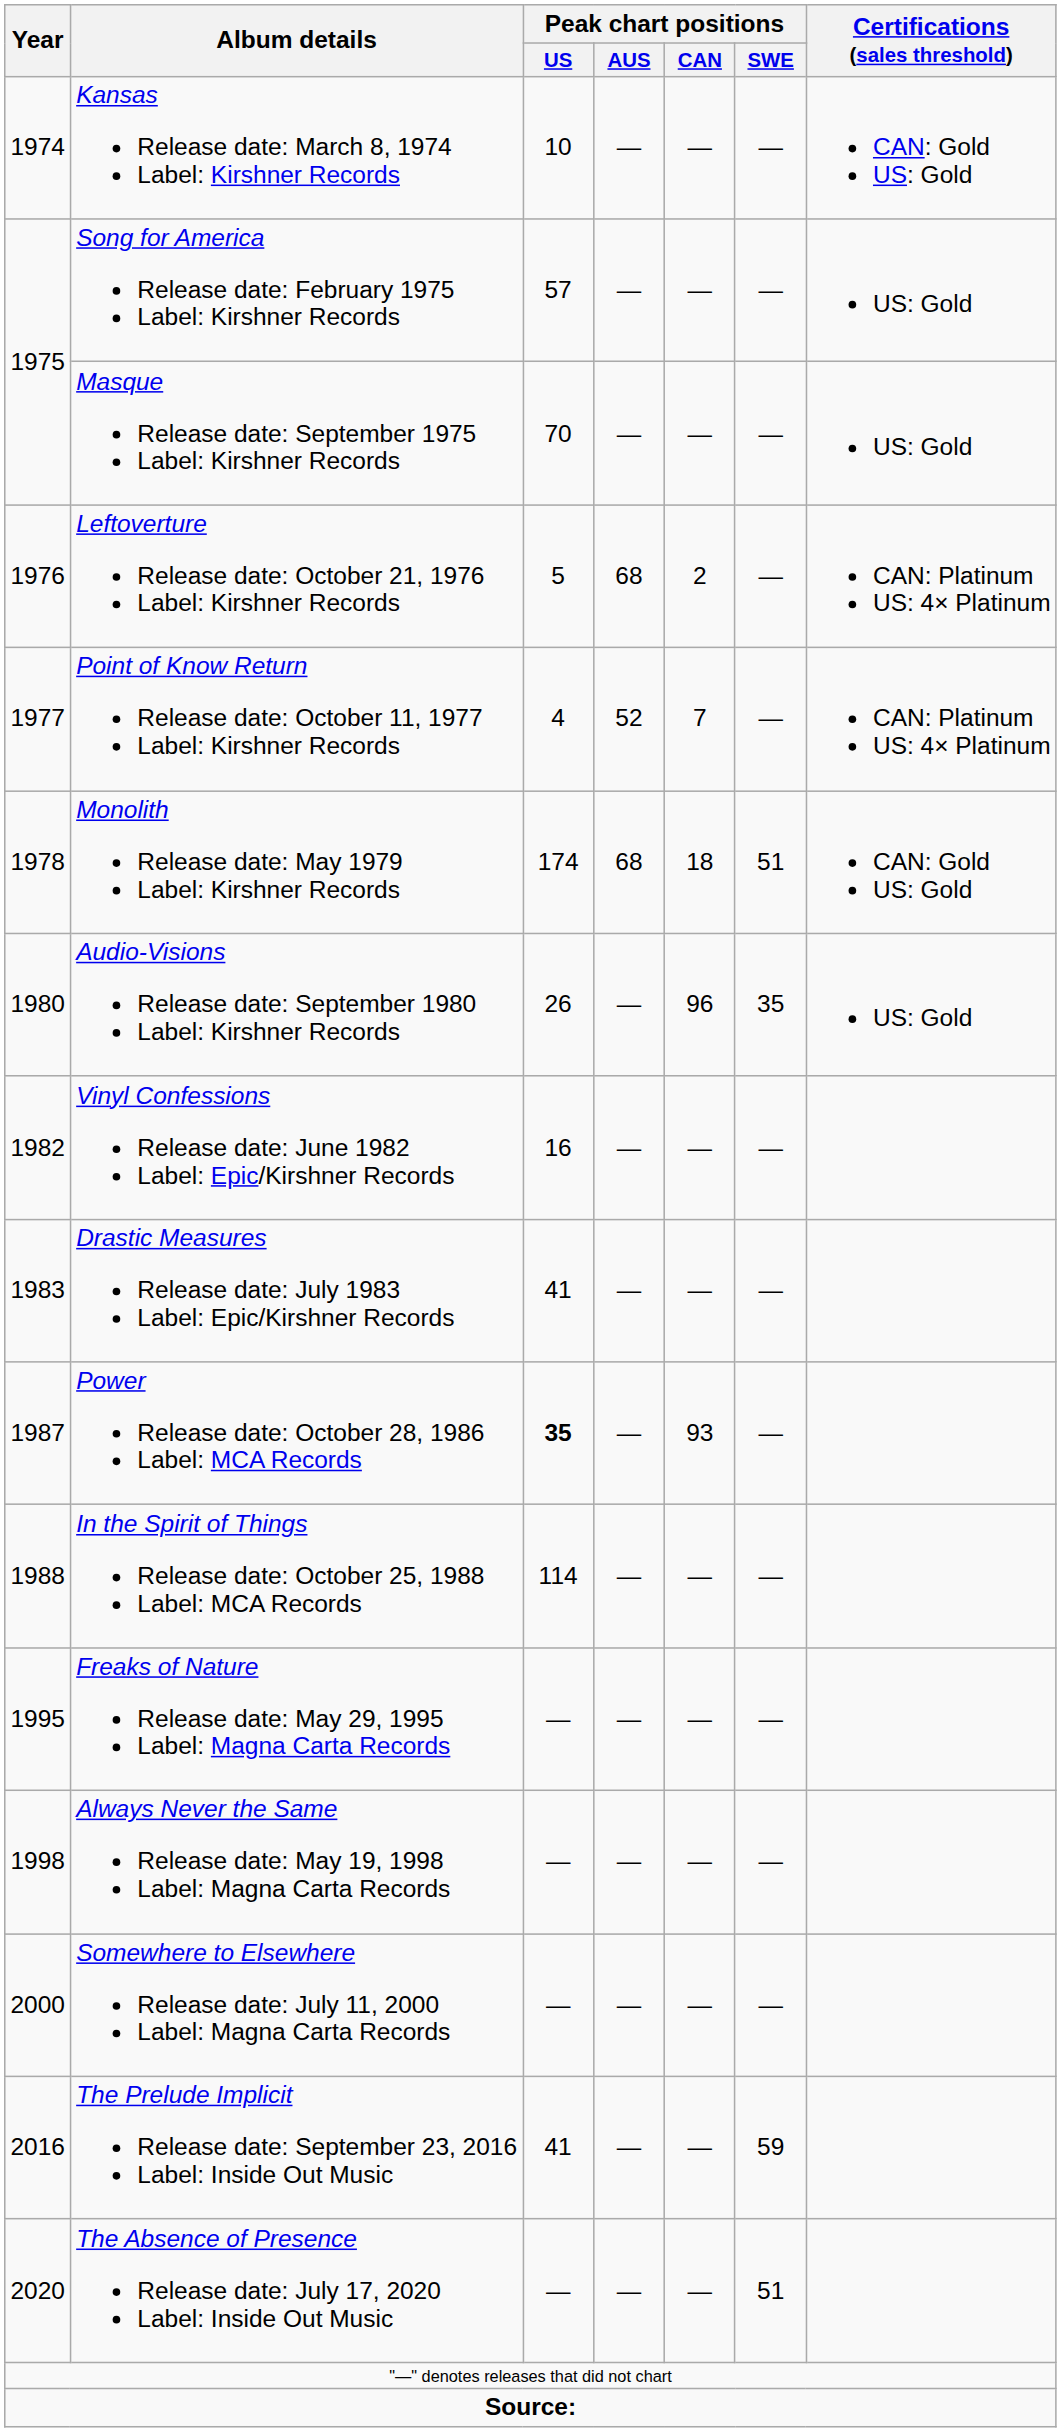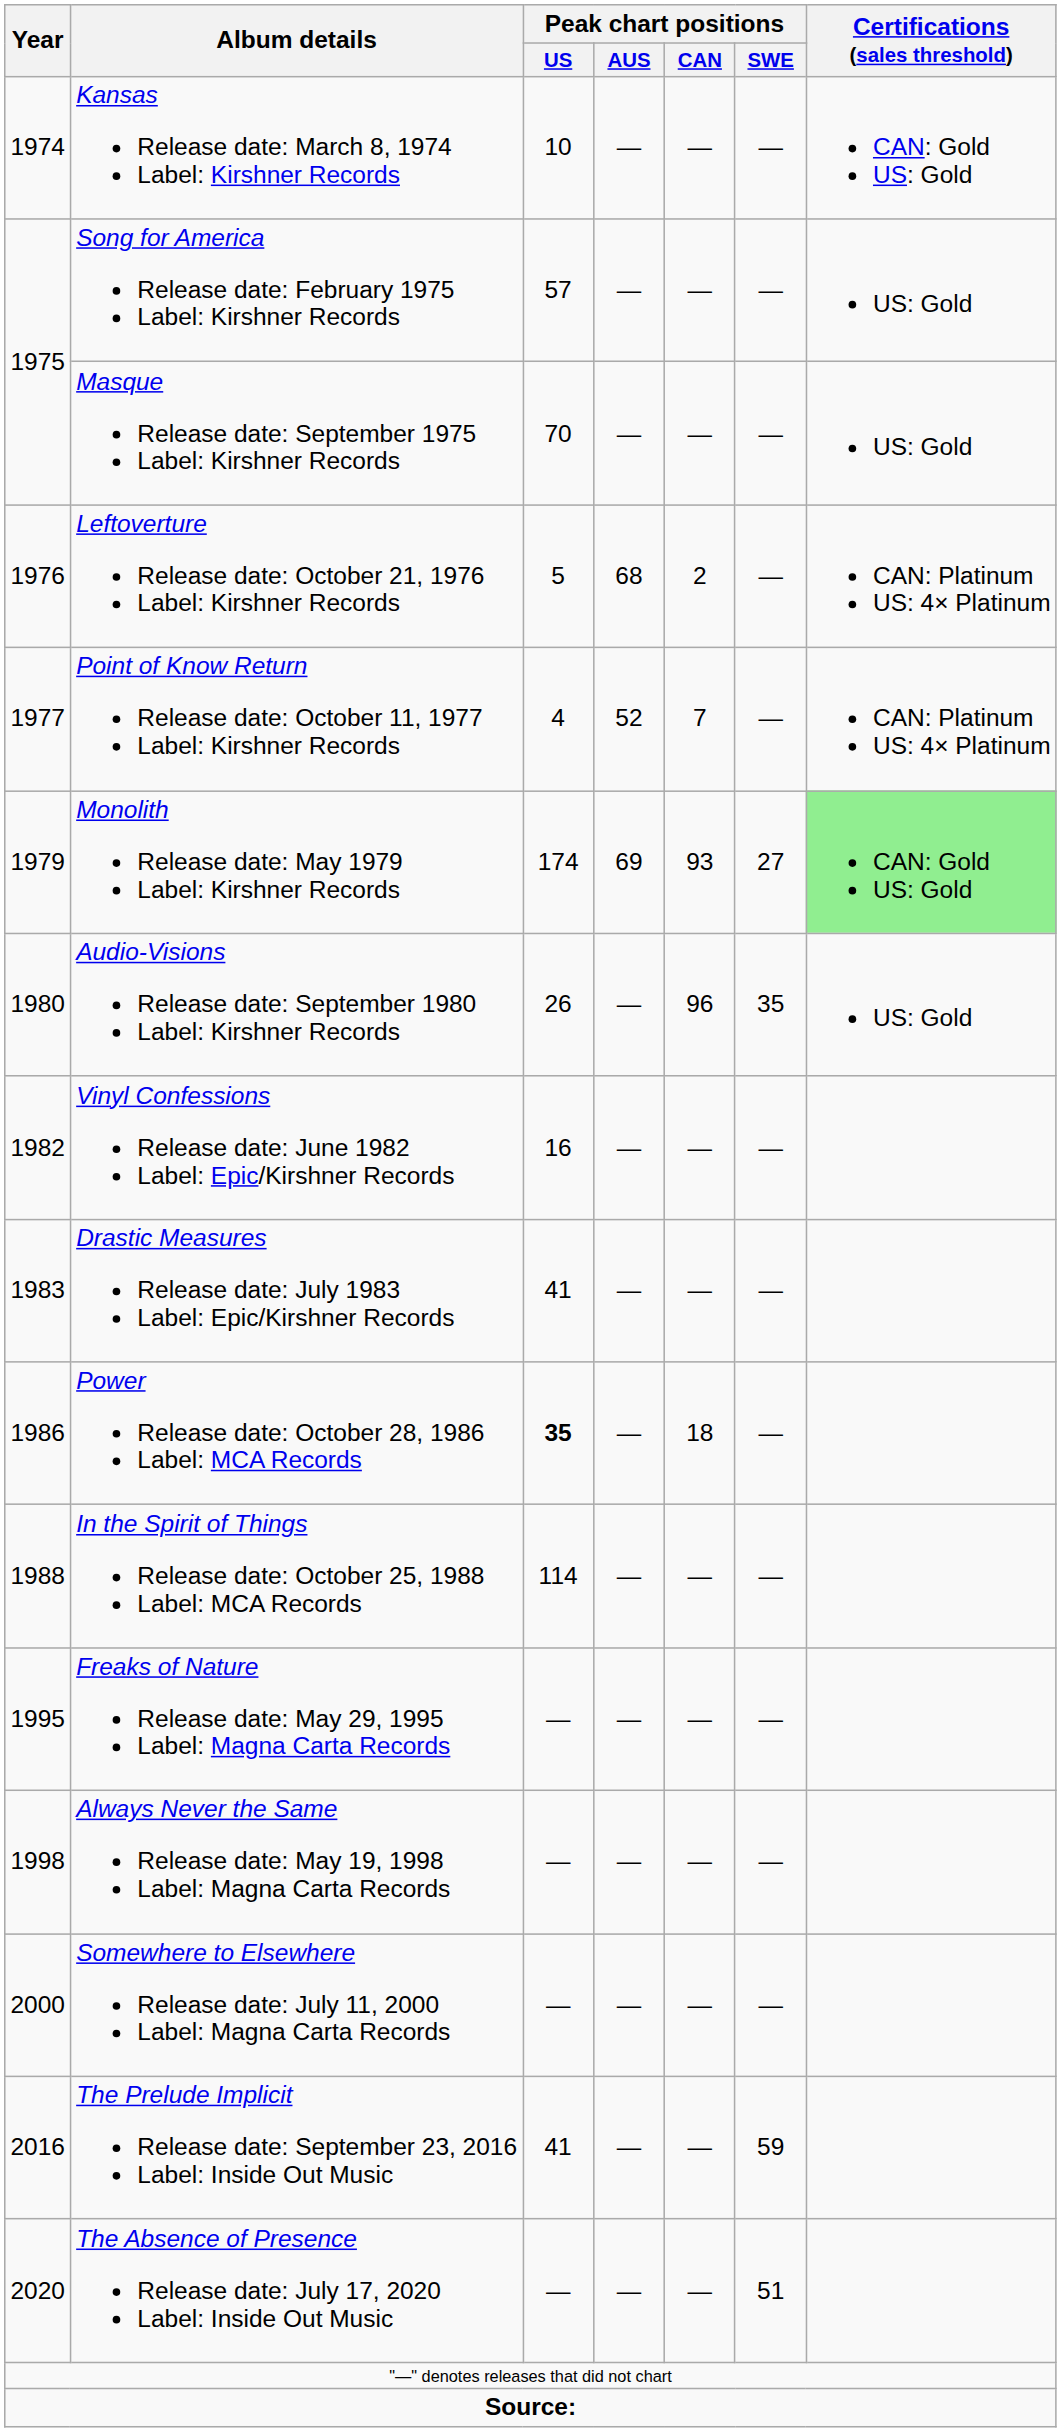Monolith Release date: May 1979 Label: Kirshner Records | Year: 1978 -> 1979
Monolith Release date: May 1979 Label: Kirshner Records | Peak chart positions / AUS: 68 -> 69
Monolith Release date: May 1979 Label: Kirshner Records | Peak chart positions / CAN: 18 -> 93
Monolith Release date: May 1979 Label: Kirshner Records | Peak chart positions / SWE: 51 -> 27
Monolith Release date: May 1979 Label: Kirshner Records | Certifications (sales threshold): no background -> lightgreen background
Power Release date: October 28, 1986 Label: MCA Records | Year: 1987 -> 1986
Power Release date: October 28, 1986 Label: MCA Records | Peak chart positions / CAN: 93 -> 18
